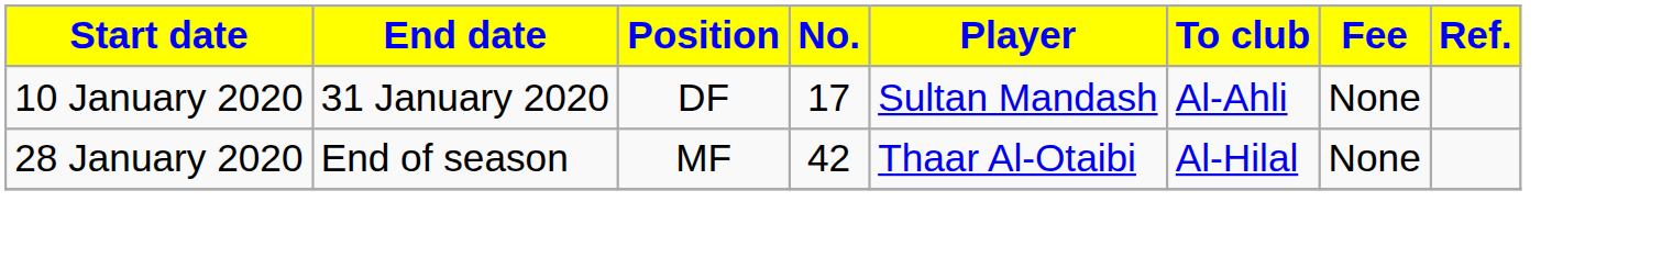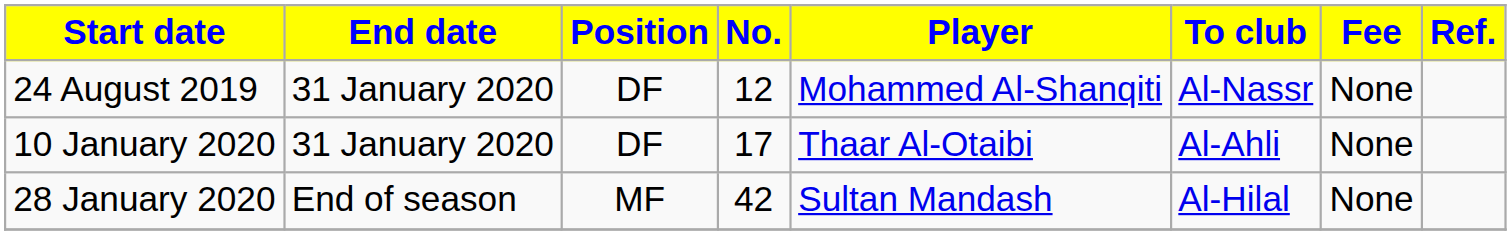+ row: 24 August 2019 | 31 January 2020 | DF | 12 | Mohammed Al-Shanqiti | Al-Nassr | None
10 January 2020 | Player: Sultan Mandash -> Thaar Al-Otaibi
28 January 2020 | Player: Thaar Al-Otaibi -> Sultan Mandash
